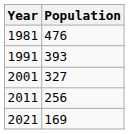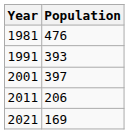2001 | Population: 327 -> 397
2011 | Population: 256 -> 206
